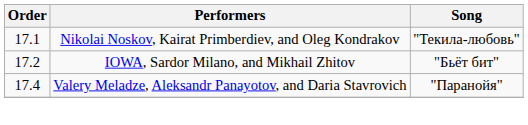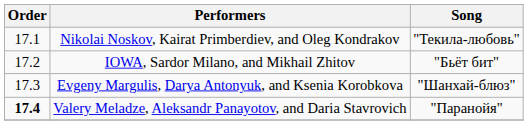+ row: 17.3 | Evgeny Margulis, Darya Antonyuk, and Ksenia Korobkova | "Шанхай-блюз"
Valery Meladze, Aleksandr Panayotov, and Daria Stavrovich | Order: normal -> bold
